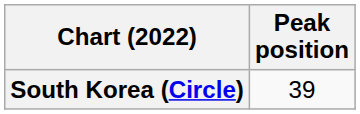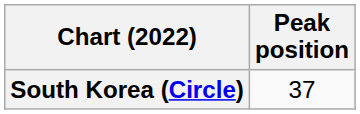South Korea (Circle) | Peak position: 39 -> 37
